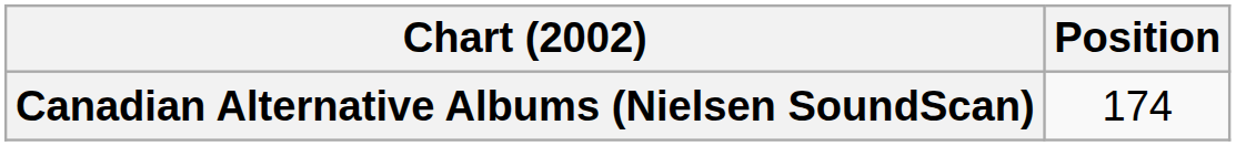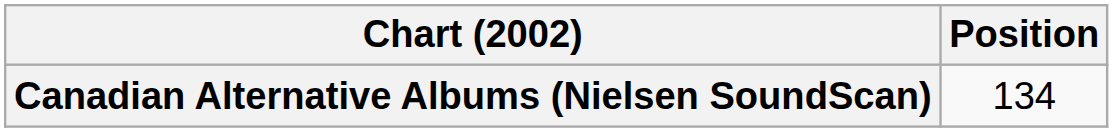Canadian Alternative Albums (Nielsen SoundScan) | Position: 174 -> 134
